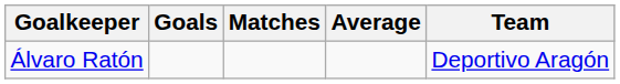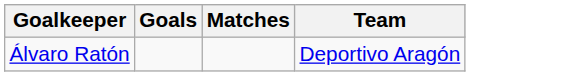- column: Average
